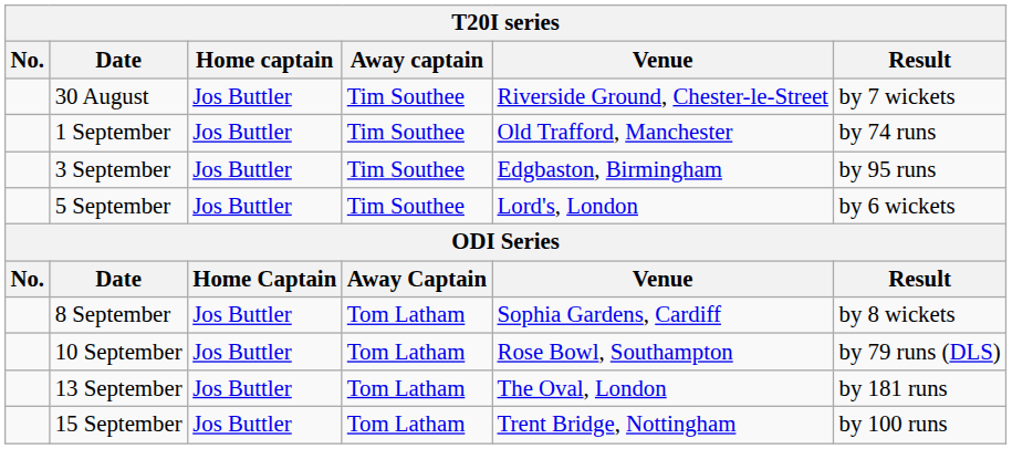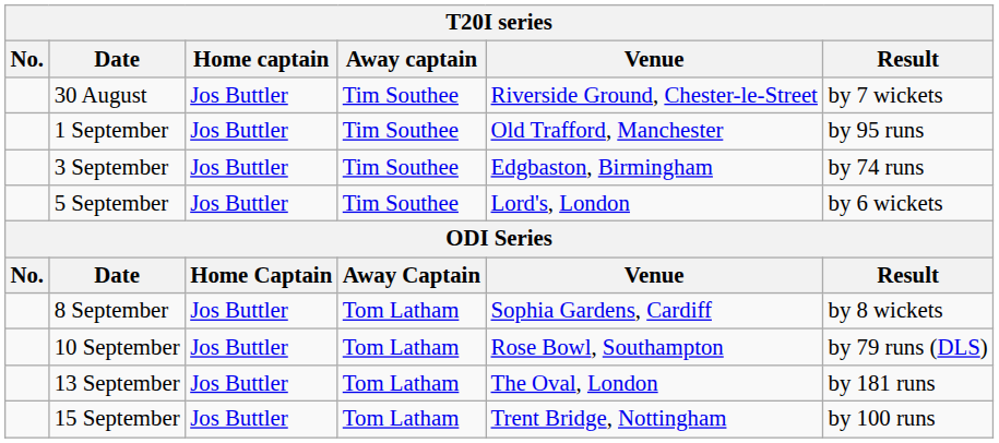1 September | Result: by 74 runs -> by 95 runs
3 September | Result: by 95 runs -> by 74 runs
